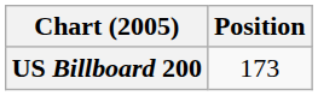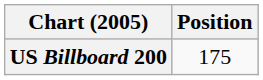US Billboard 200 | Position: 173 -> 175
